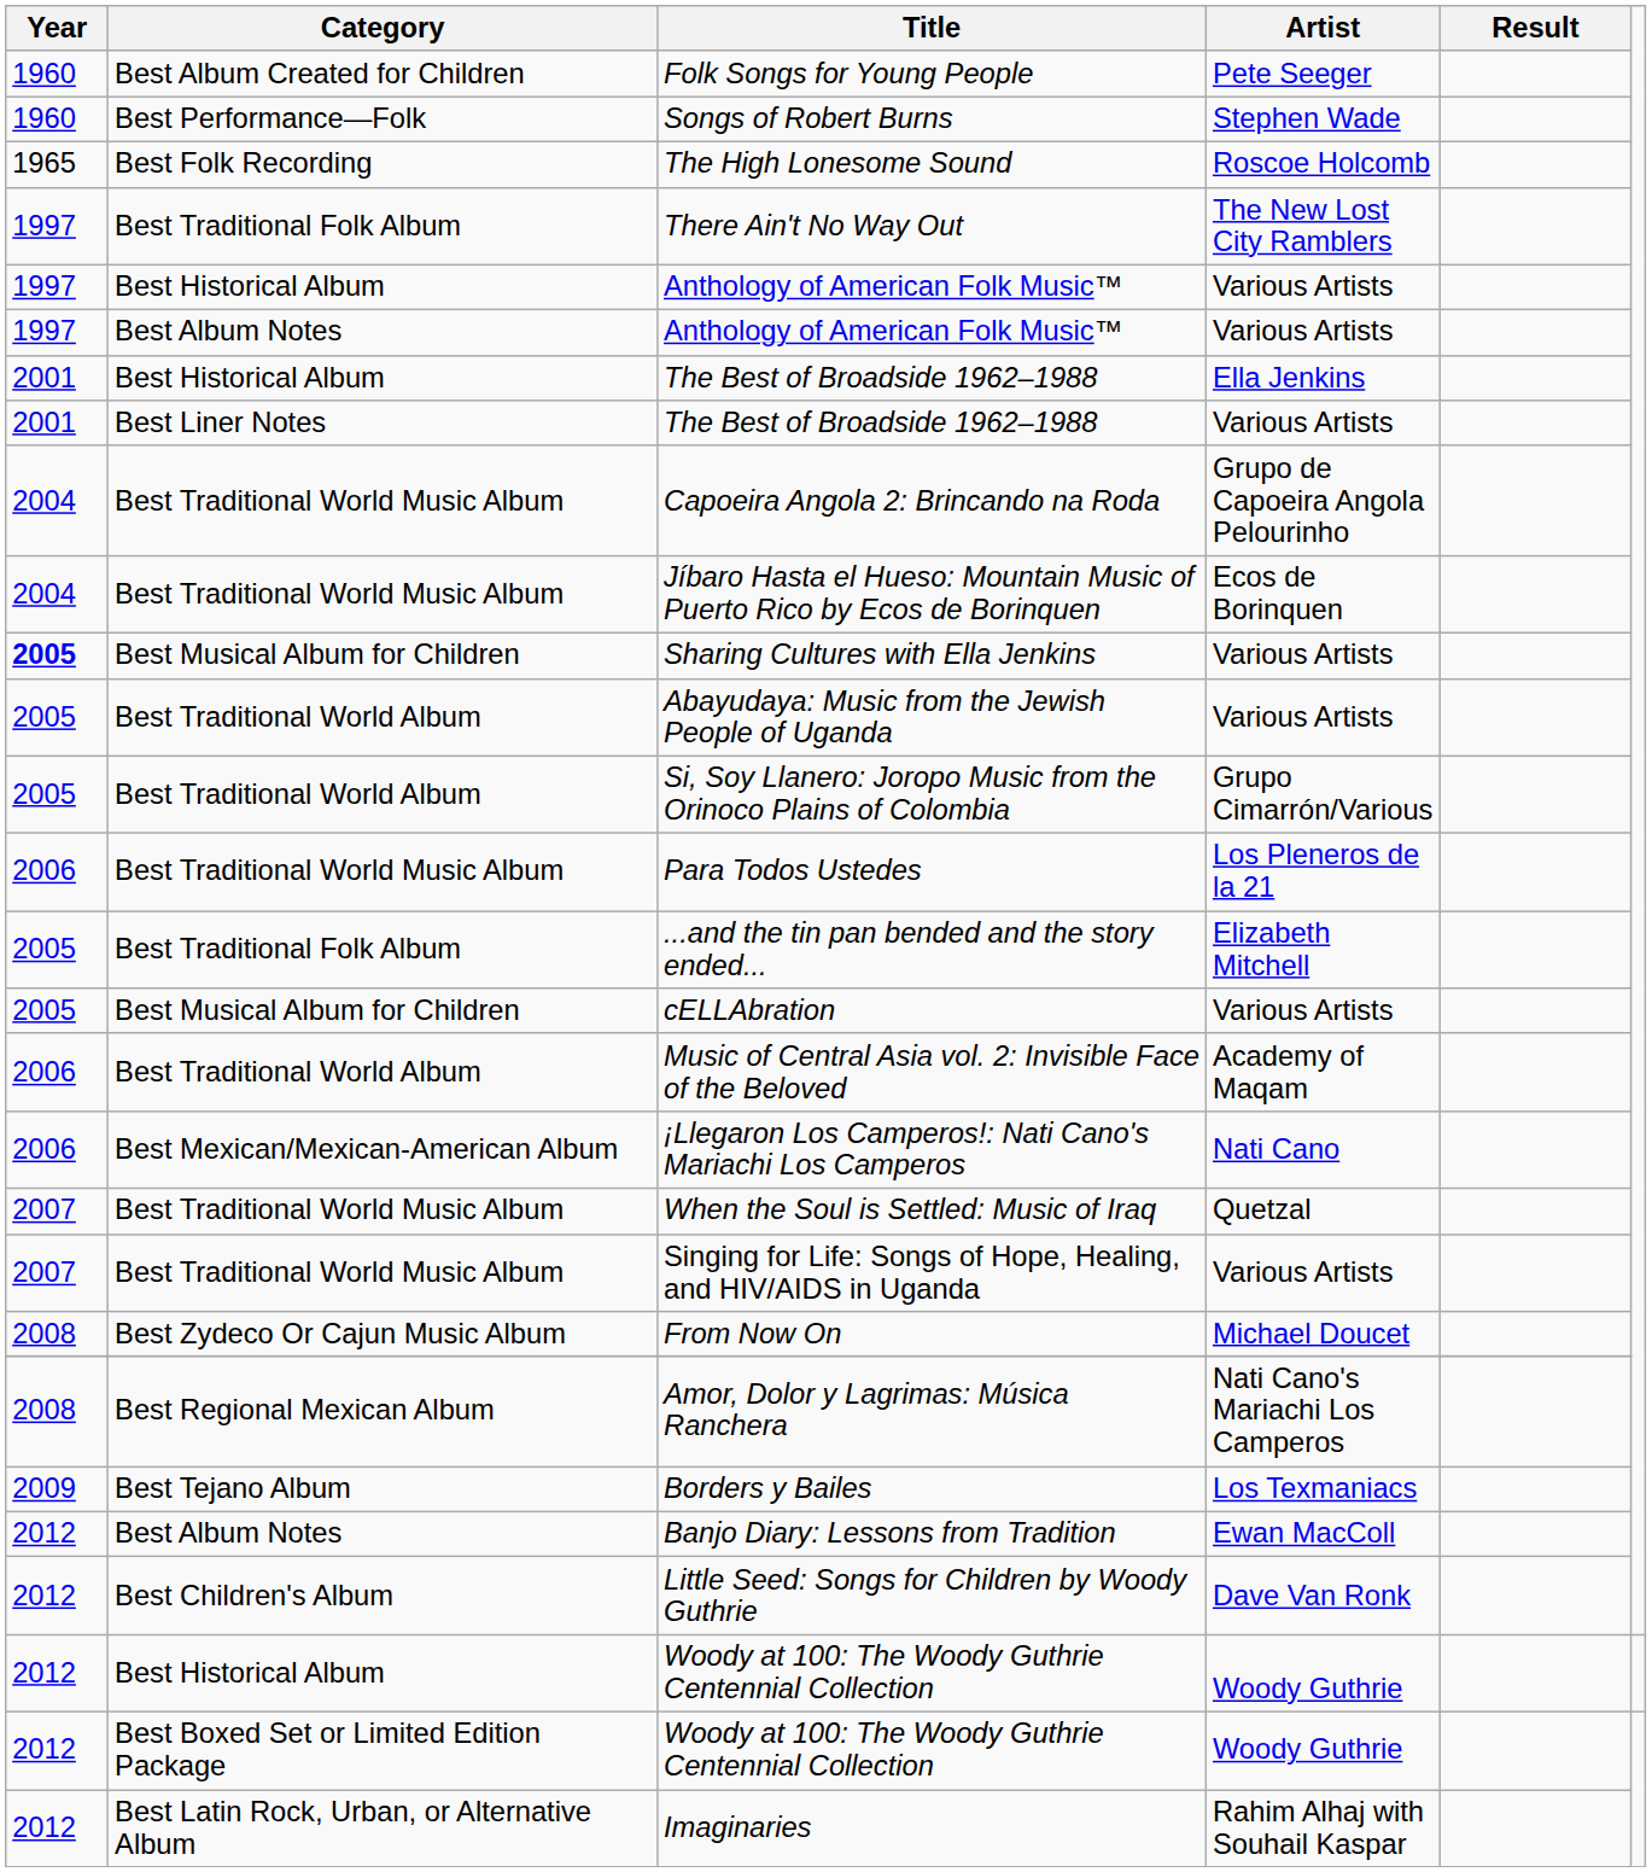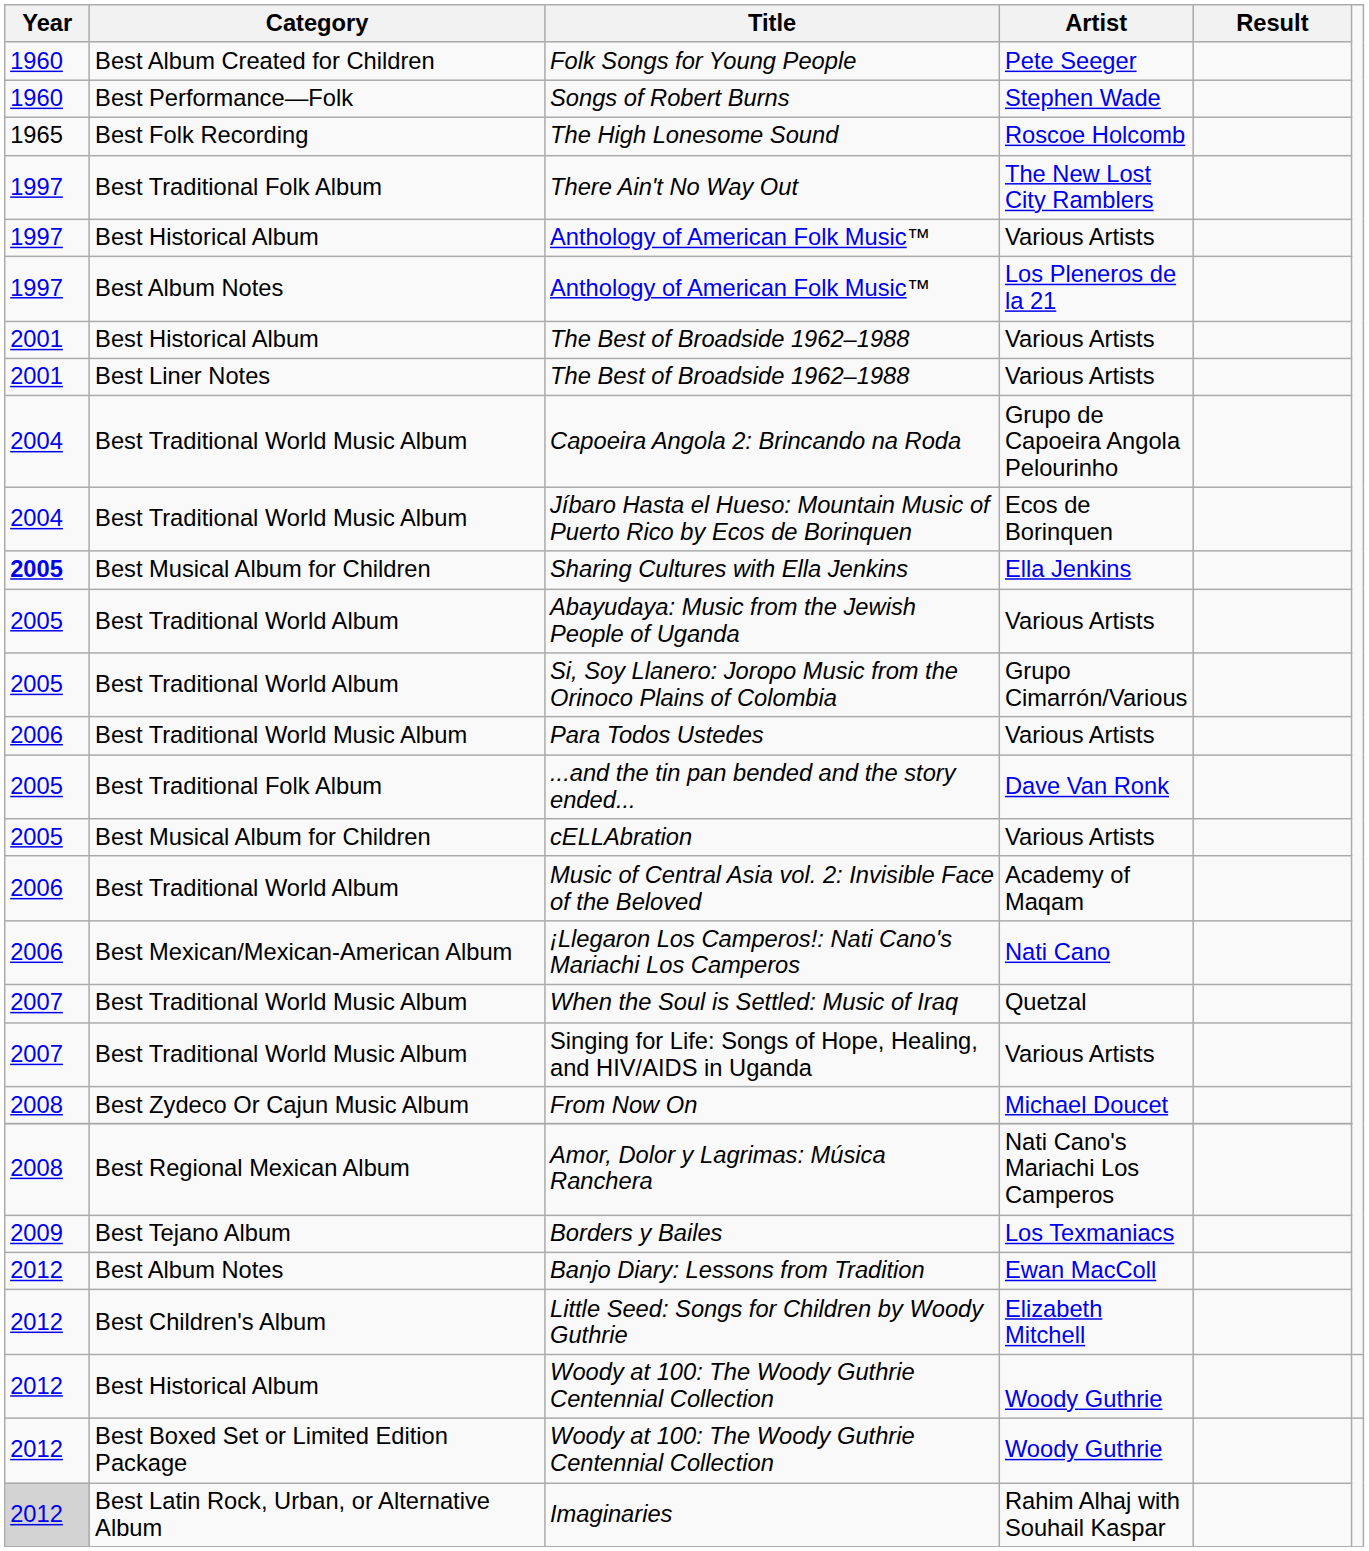Best Album Notes / Anthology of American Folk Music™ | Artist: Various Artists -> Los Pleneros de la 21
Best Historical Album / The Best of Broadside 1962–1988 | Artist: Ella Jenkins -> Various Artists
Sharing Cultures with Ella Jenkins | Artist: Various Artists -> Ella Jenkins
Para Todos Ustedes | Artist: Los Pleneros de la 21 -> Various Artists
...and the tin pan bended and the story ended... | Artist: Elizabeth Mitchell -> Dave Van Ronk
Little Seed: Songs for Children by Woody Guthrie | Artist: Dave Van Ronk -> Elizabeth Mitchell
Imaginaries | Year: no background -> lightgrey background
